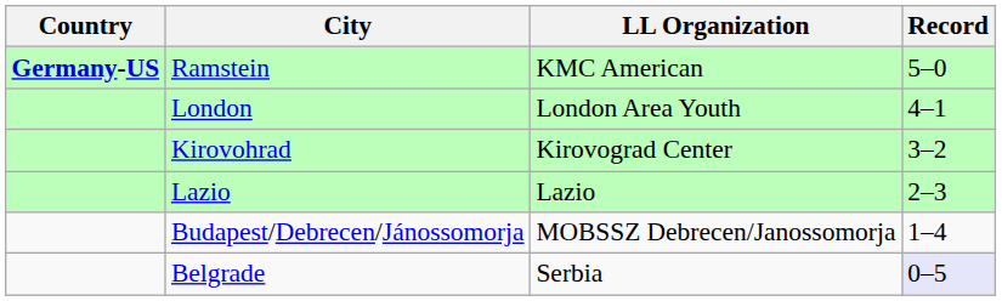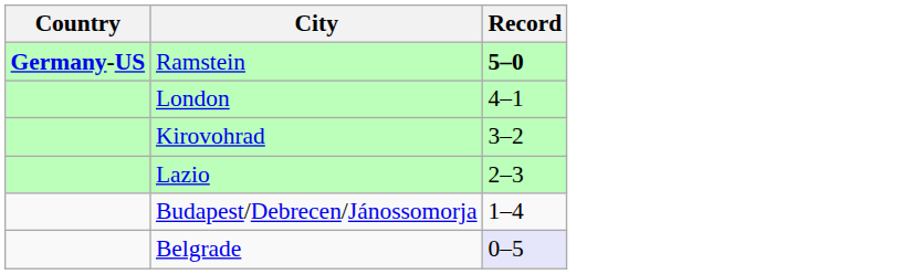- column: LL Organization | KMC American | London Area Youth | Kirovograd Center | Lazio | MOBSSZ Debrecen/Janossomorja | Serbia
Ramstein | Record: normal -> bold
